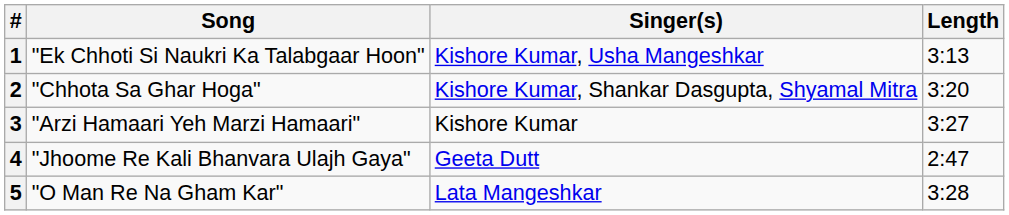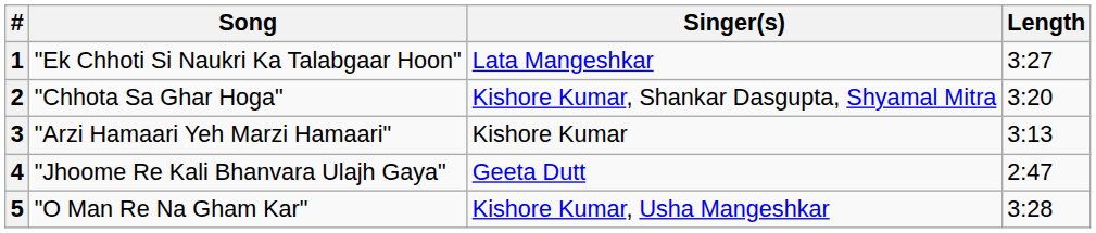1 | Singer(s): Kishore Kumar, Usha Mangeshkar -> Lata Mangeshkar
1 | Length: 3:13 -> 3:27
3 | Length: 3:27 -> 3:13
5 | Singer(s): Lata Mangeshkar -> Kishore Kumar, Usha Mangeshkar
